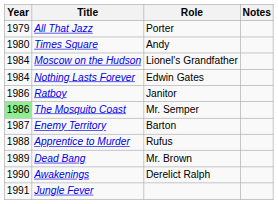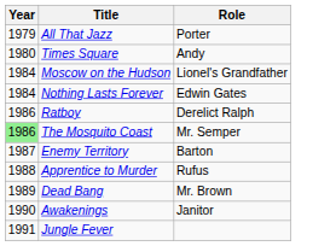- column: Notes
Ratboy | Role: Janitor -> Derelict Ralph
Awakenings | Role: Derelict Ralph -> Janitor
